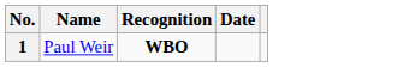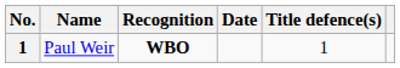+ column: Title defence(s) | 1
